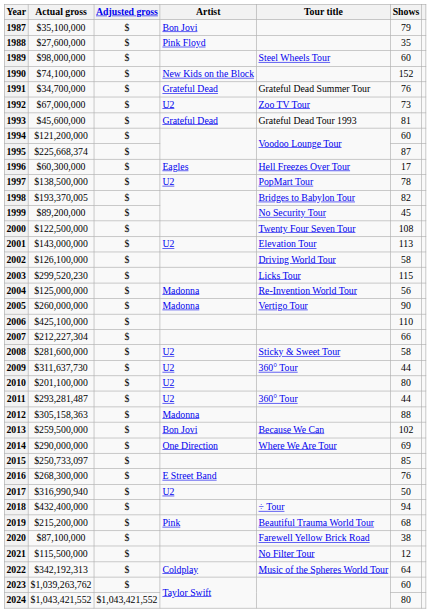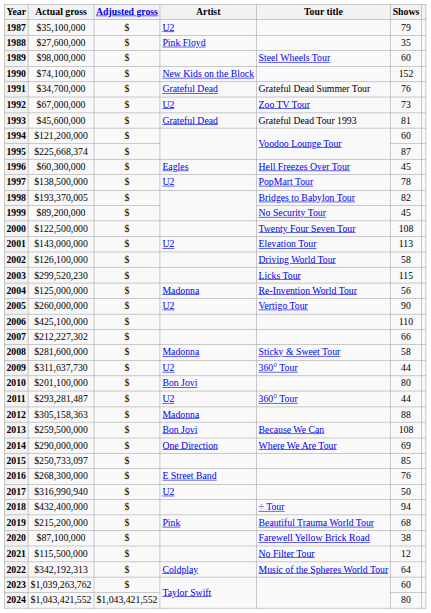1987 | Artist: Bon Jovi -> U2
1996 | Shows: 17 -> 45
2005 | Artist: Madonna -> U2
2007 | Actual gross: $212,227,304 -> $212,227,302
2008 | Artist: U2 -> Madonna
2010 | Artist: U2 -> Bon Jovi
2013 | Shows: 102 -> 108
